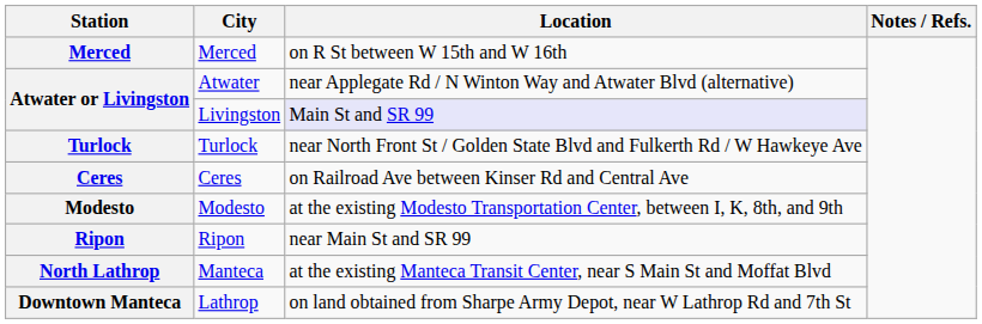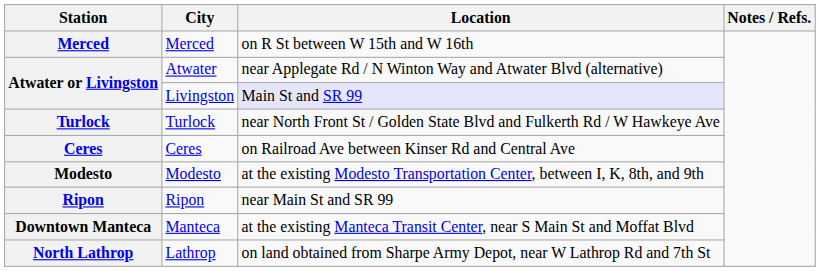Manteca | Station: North Lathrop -> Downtown Manteca
Lathrop | Station: Downtown Manteca -> North Lathrop
